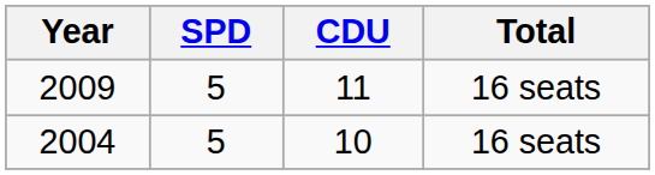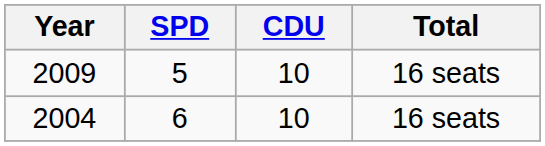2009 | CDU: 11 -> 10
2004 | SPD: 5 -> 6
